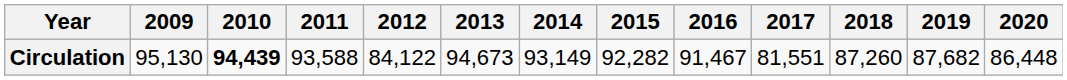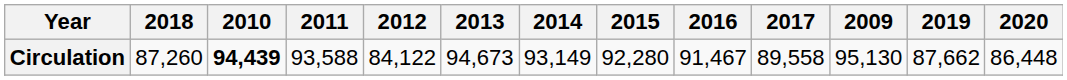columns swapped: 2009 <-> 2018
Circulation | 2015: 92,282 -> 92,280
Circulation | 2017: 81,551 -> 89,558
Circulation | 2019: 87,682 -> 87,662
